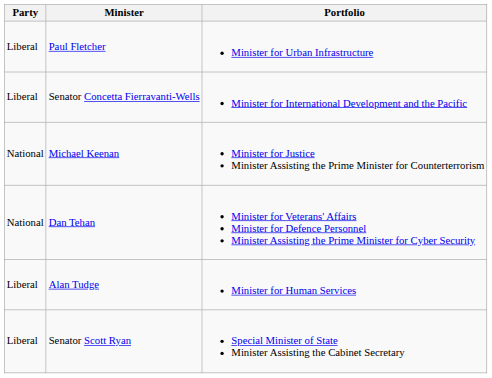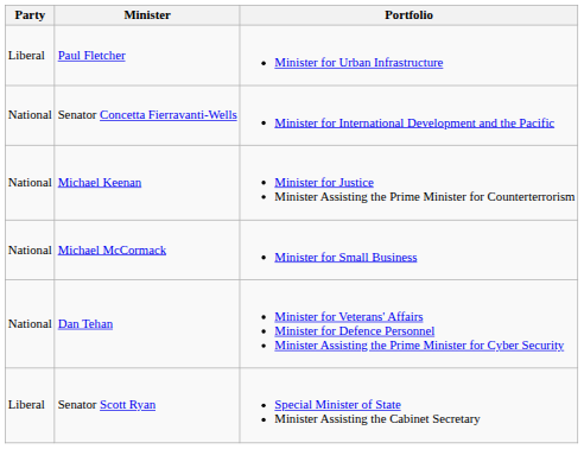Senator Concetta Fierravanti-Wells | Party: Liberal -> National
+ row: National | Michael McCormack | Minister for Small Business
- row: Liberal | Alan Tudge | Minister for Human Services
